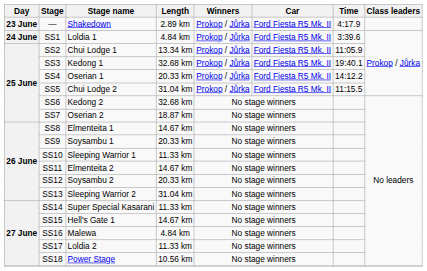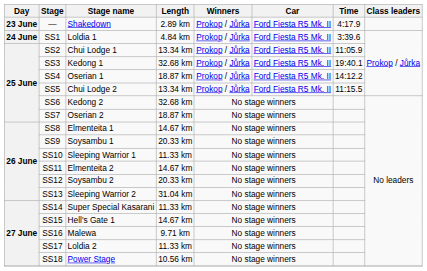SS4 | Length: 20.33 km -> 18.87 km
SS5 | Length: 31.04 km -> 13.34 km
SS16 | Length: 4.84 km -> 9.71 km
